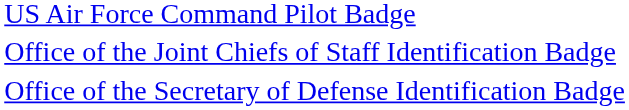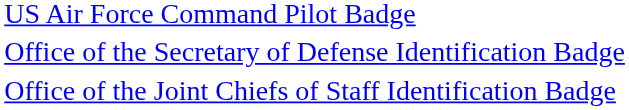rows swapped: Office of the Joint Chiefs of Staff Identification Badge <-> Office of the Secretary of Defense Identification Badge
